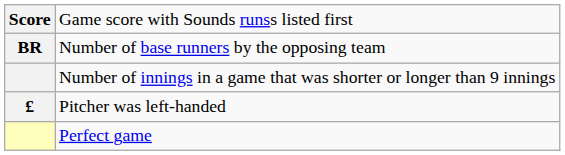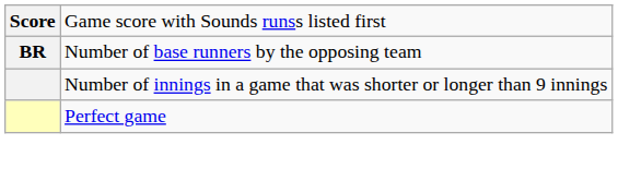- row: £ | Pitcher was left-handed
